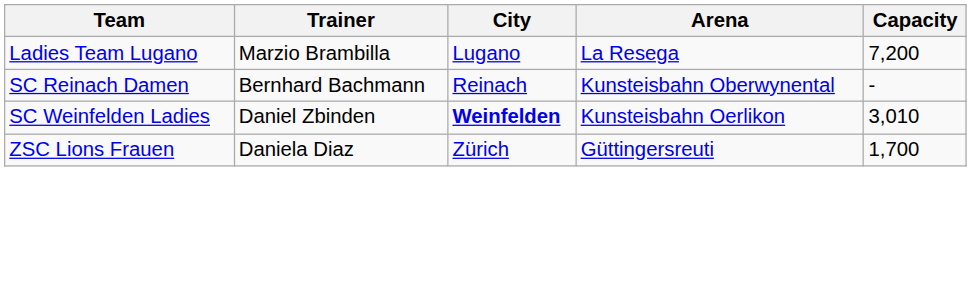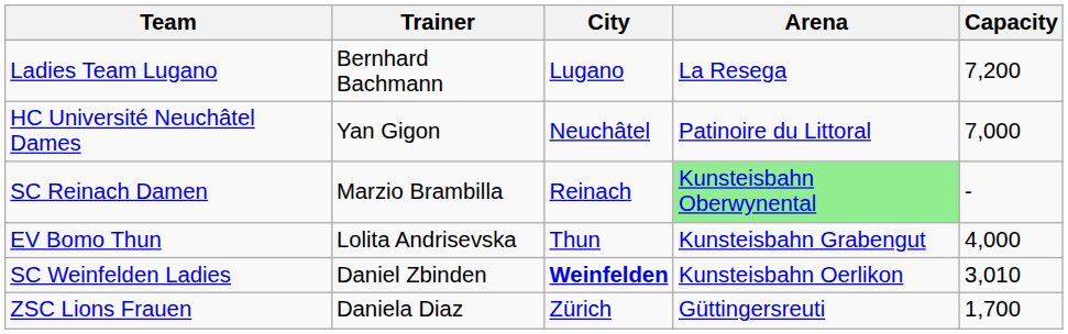Ladies Team Lugano | Trainer: Marzio Brambilla -> Bernhard Bachmann
+ row: HC Université Neuchâtel Dames | Yan Gigon | Neuchâtel | Patinoire du Littoral | 7,000
SC Reinach Damen | Trainer: Bernhard Bachmann -> Marzio Brambilla
SC Reinach Damen | Arena: no background -> lightgreen background
+ row: EV Bomo Thun | Lolita Andrisevska | Thun | Kunsteisbahn Grabengut | 4,000
